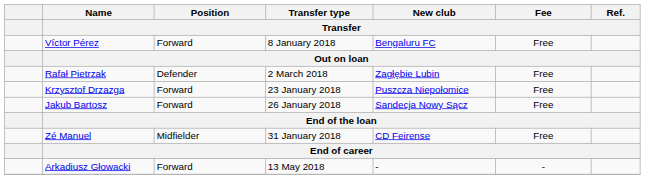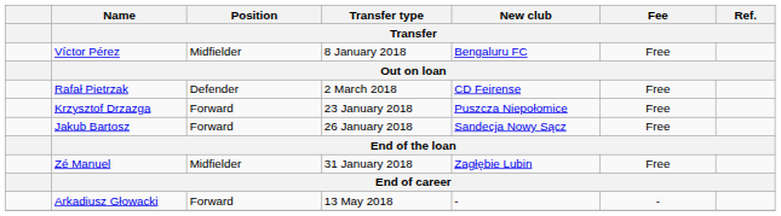Víctor Pérez | Position / Transfer: Forward -> Midfielder
Rafał Pietrzak | New club / Transfer: Zagłębie Lubin -> CD Feirense
Zé Manuel | New club / Transfer: CD Feirense -> Zagłębie Lubin
